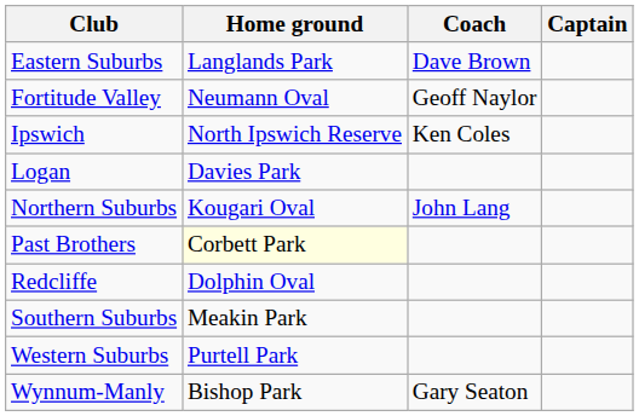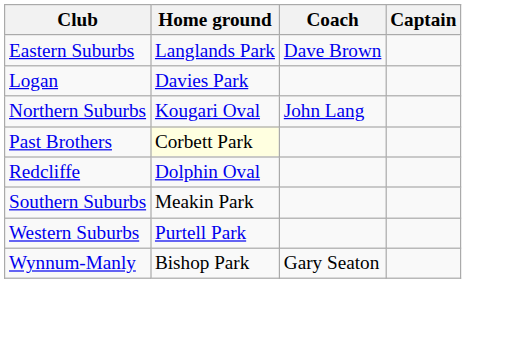- row: Fortitude Valley | Neumann Oval | Geoff Naylor
- row: Ipswich | North Ipswich Reserve | Ken Coles
